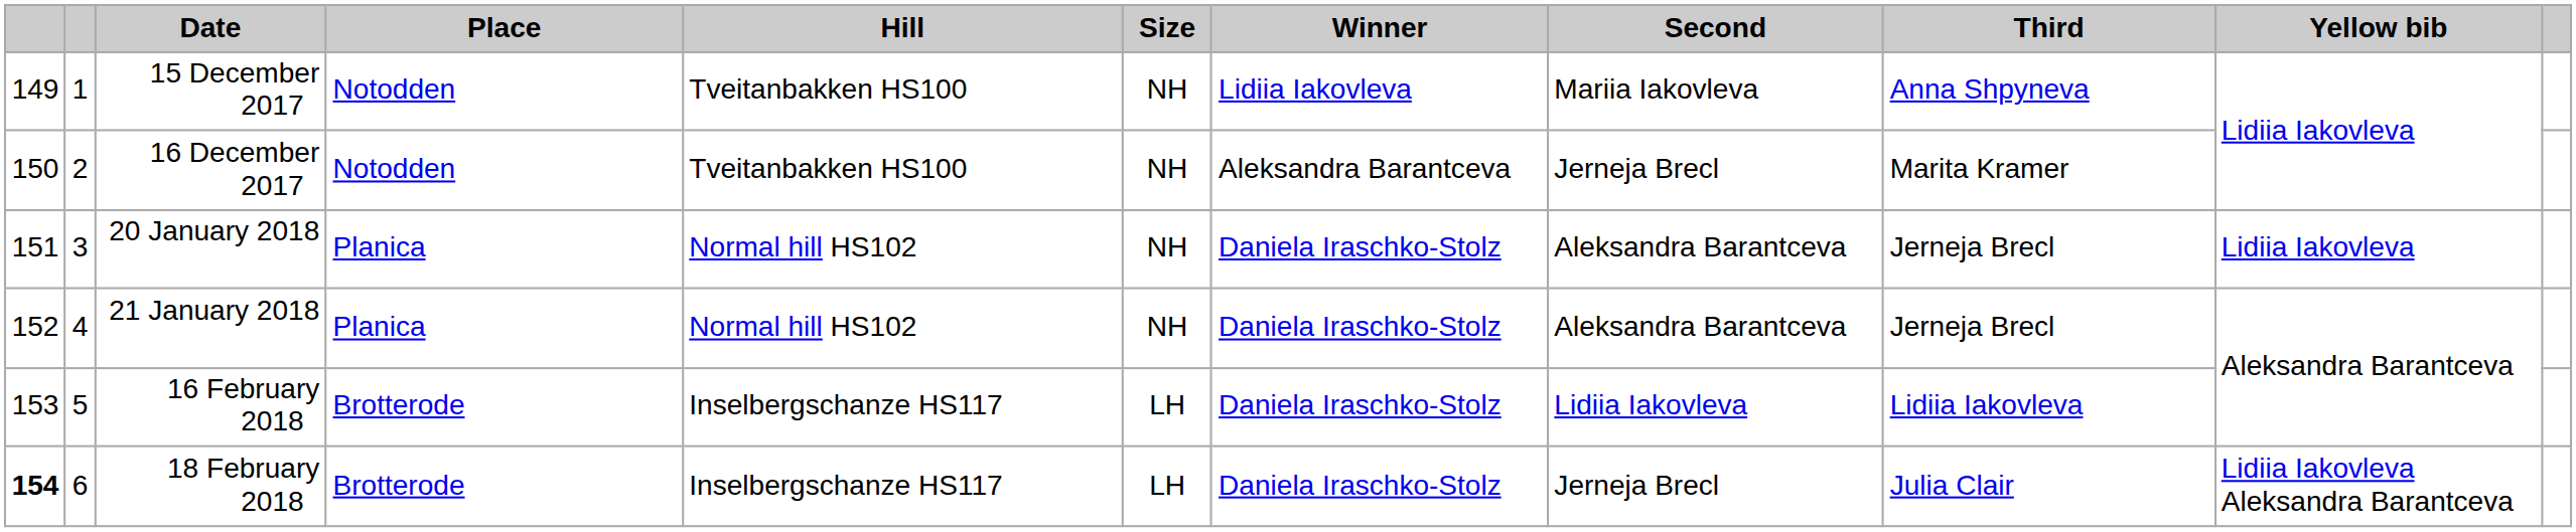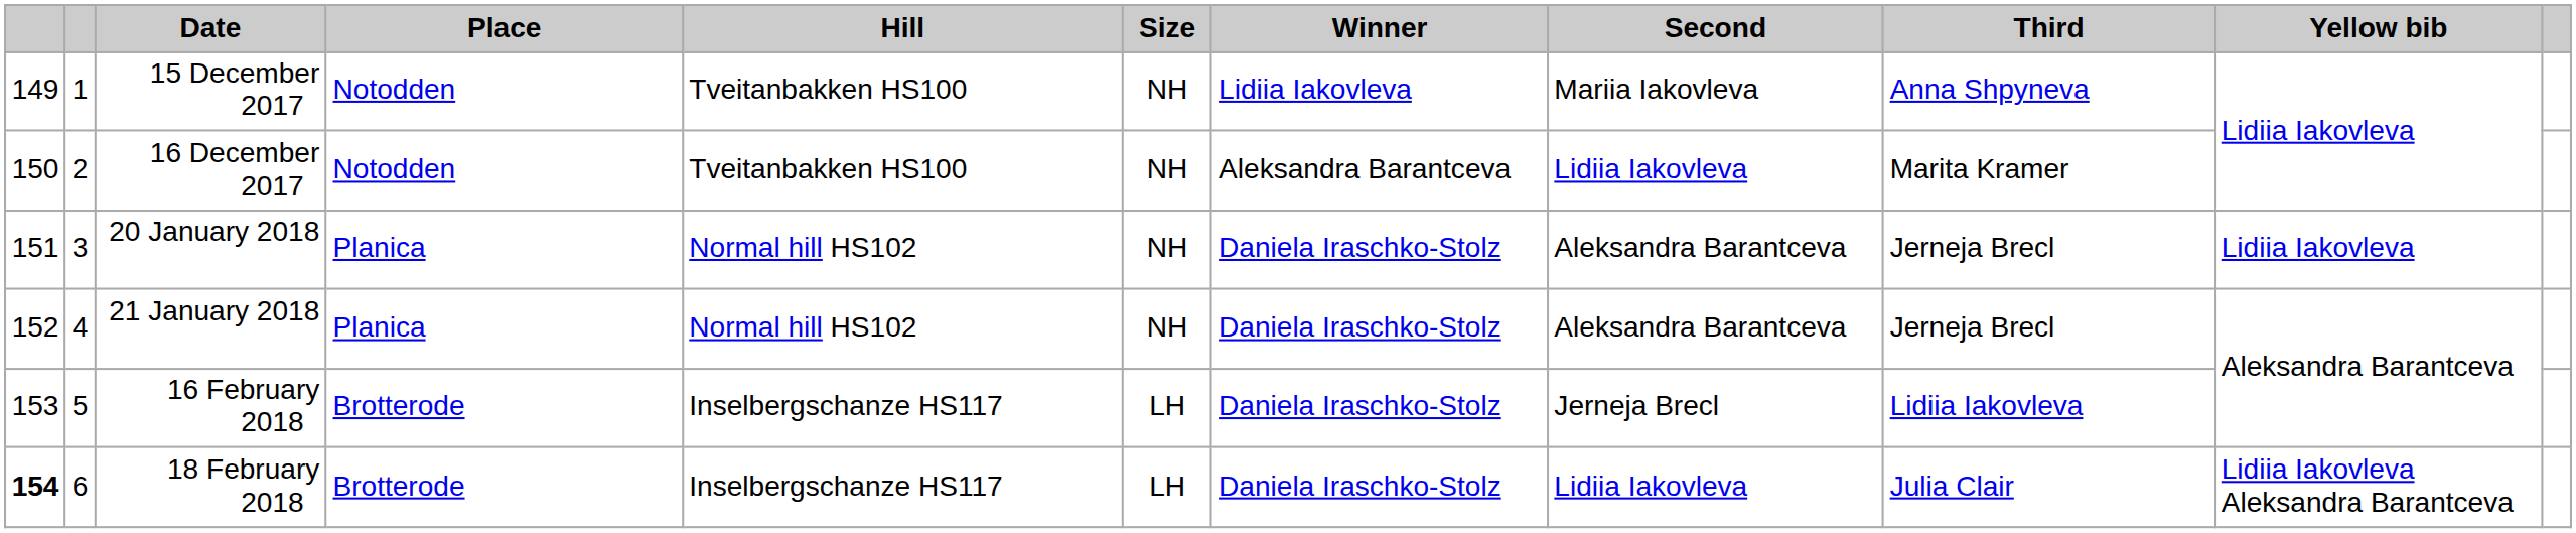16 December 2017 | Second: Jerneja Brecl -> Lidiia Iakovleva
16 February 2018 | Second: Lidiia Iakovleva -> Jerneja Brecl
18 February 2018 | Second: Jerneja Brecl -> Lidiia Iakovleva
